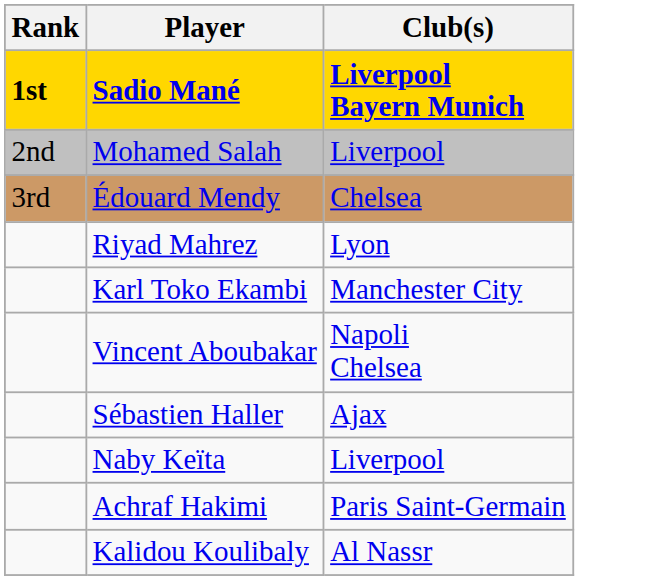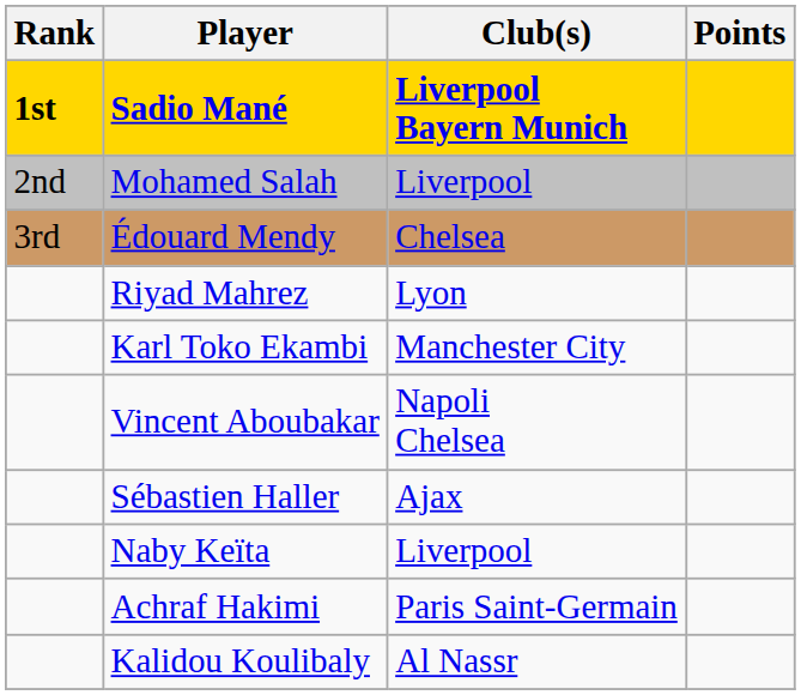+ column: Points
